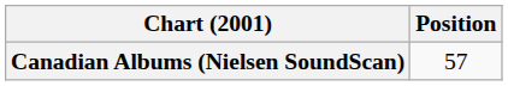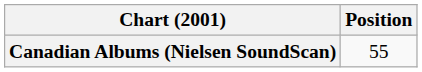Canadian Albums (Nielsen SoundScan) | Position: 57 -> 55
